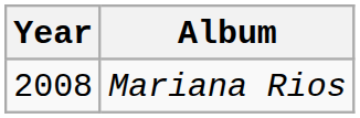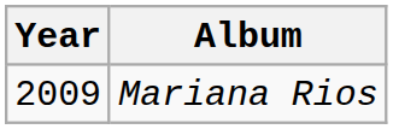Mariana Rios | Year: 2008 -> 2009
